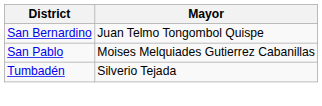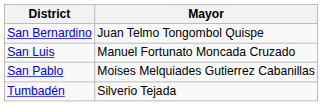+ row: San Luis | Manuel Fortunato Moncada Cruzado
